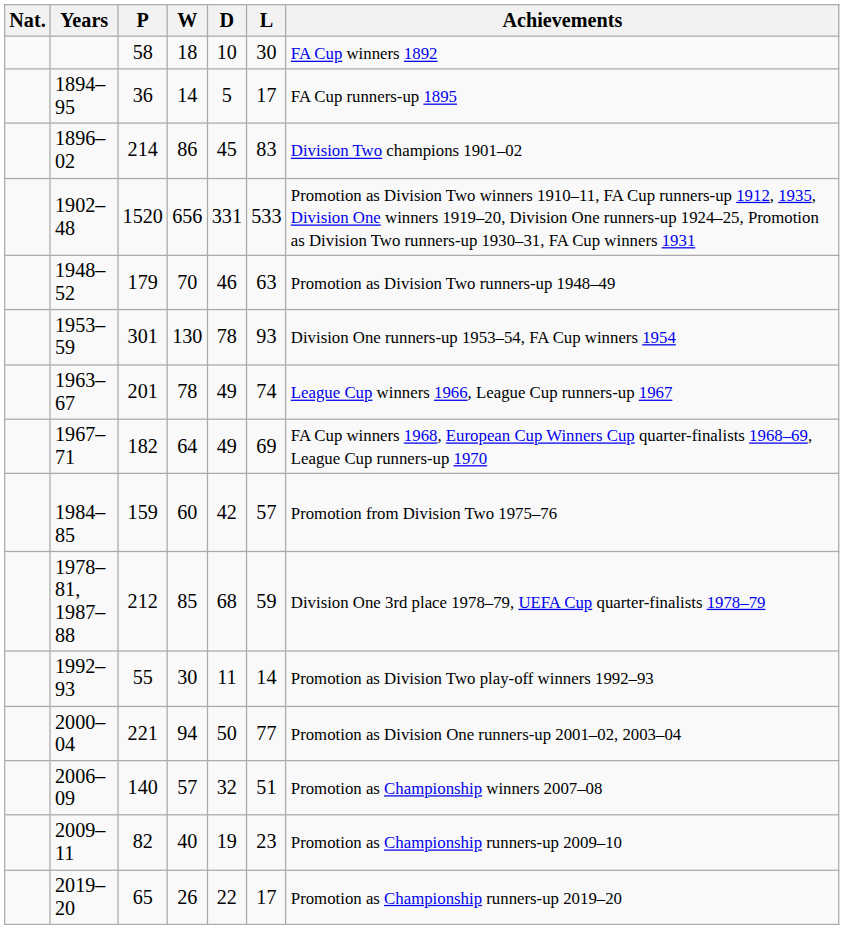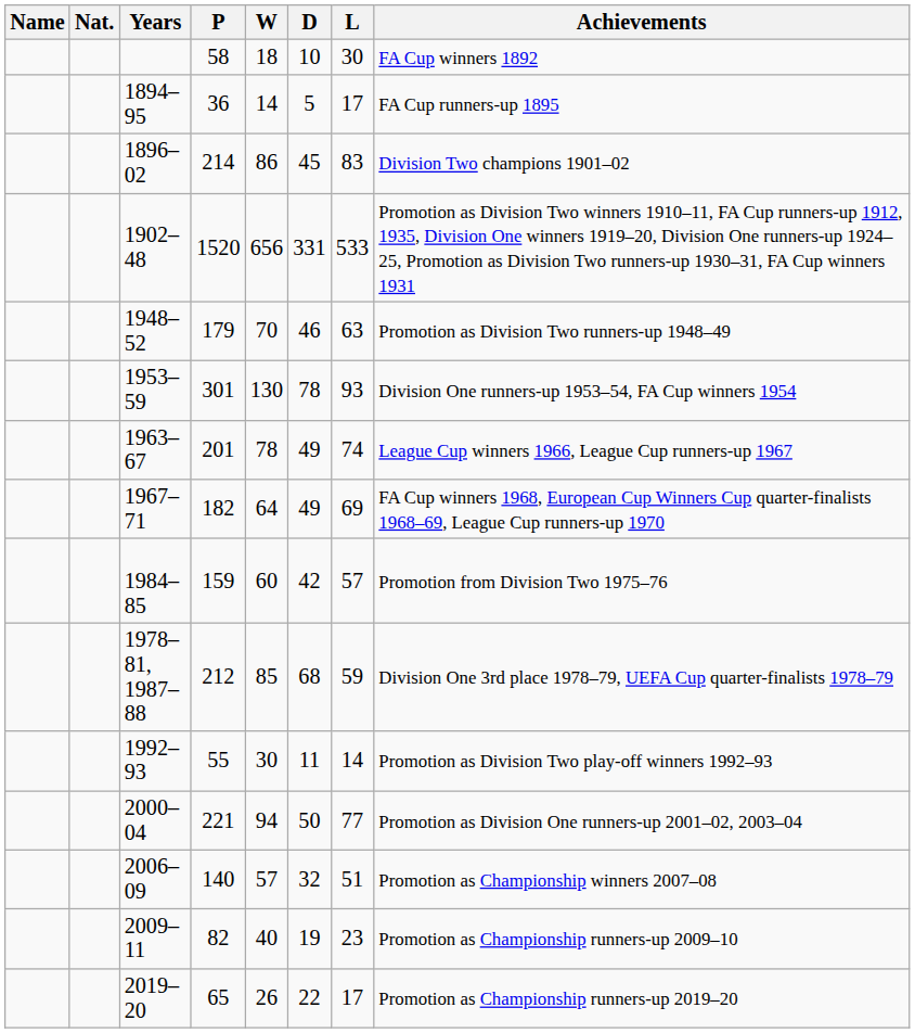+ column: Name
